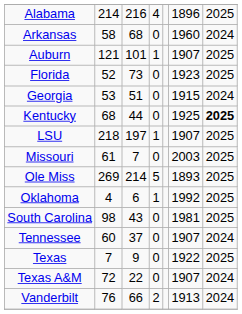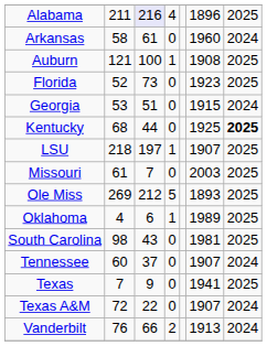Alabama | column 2: 214 -> 211
Alabama | column 3: no background -> lavender background
Arkansas | column 3: 68 -> 61
Auburn | column 3: 101 -> 100
Auburn | column 6: 1907 -> 1908
Ole Miss | column 3: 214 -> 212
Oklahoma | column 6: 1992 -> 1989
Texas | column 6: 1922 -> 1941
